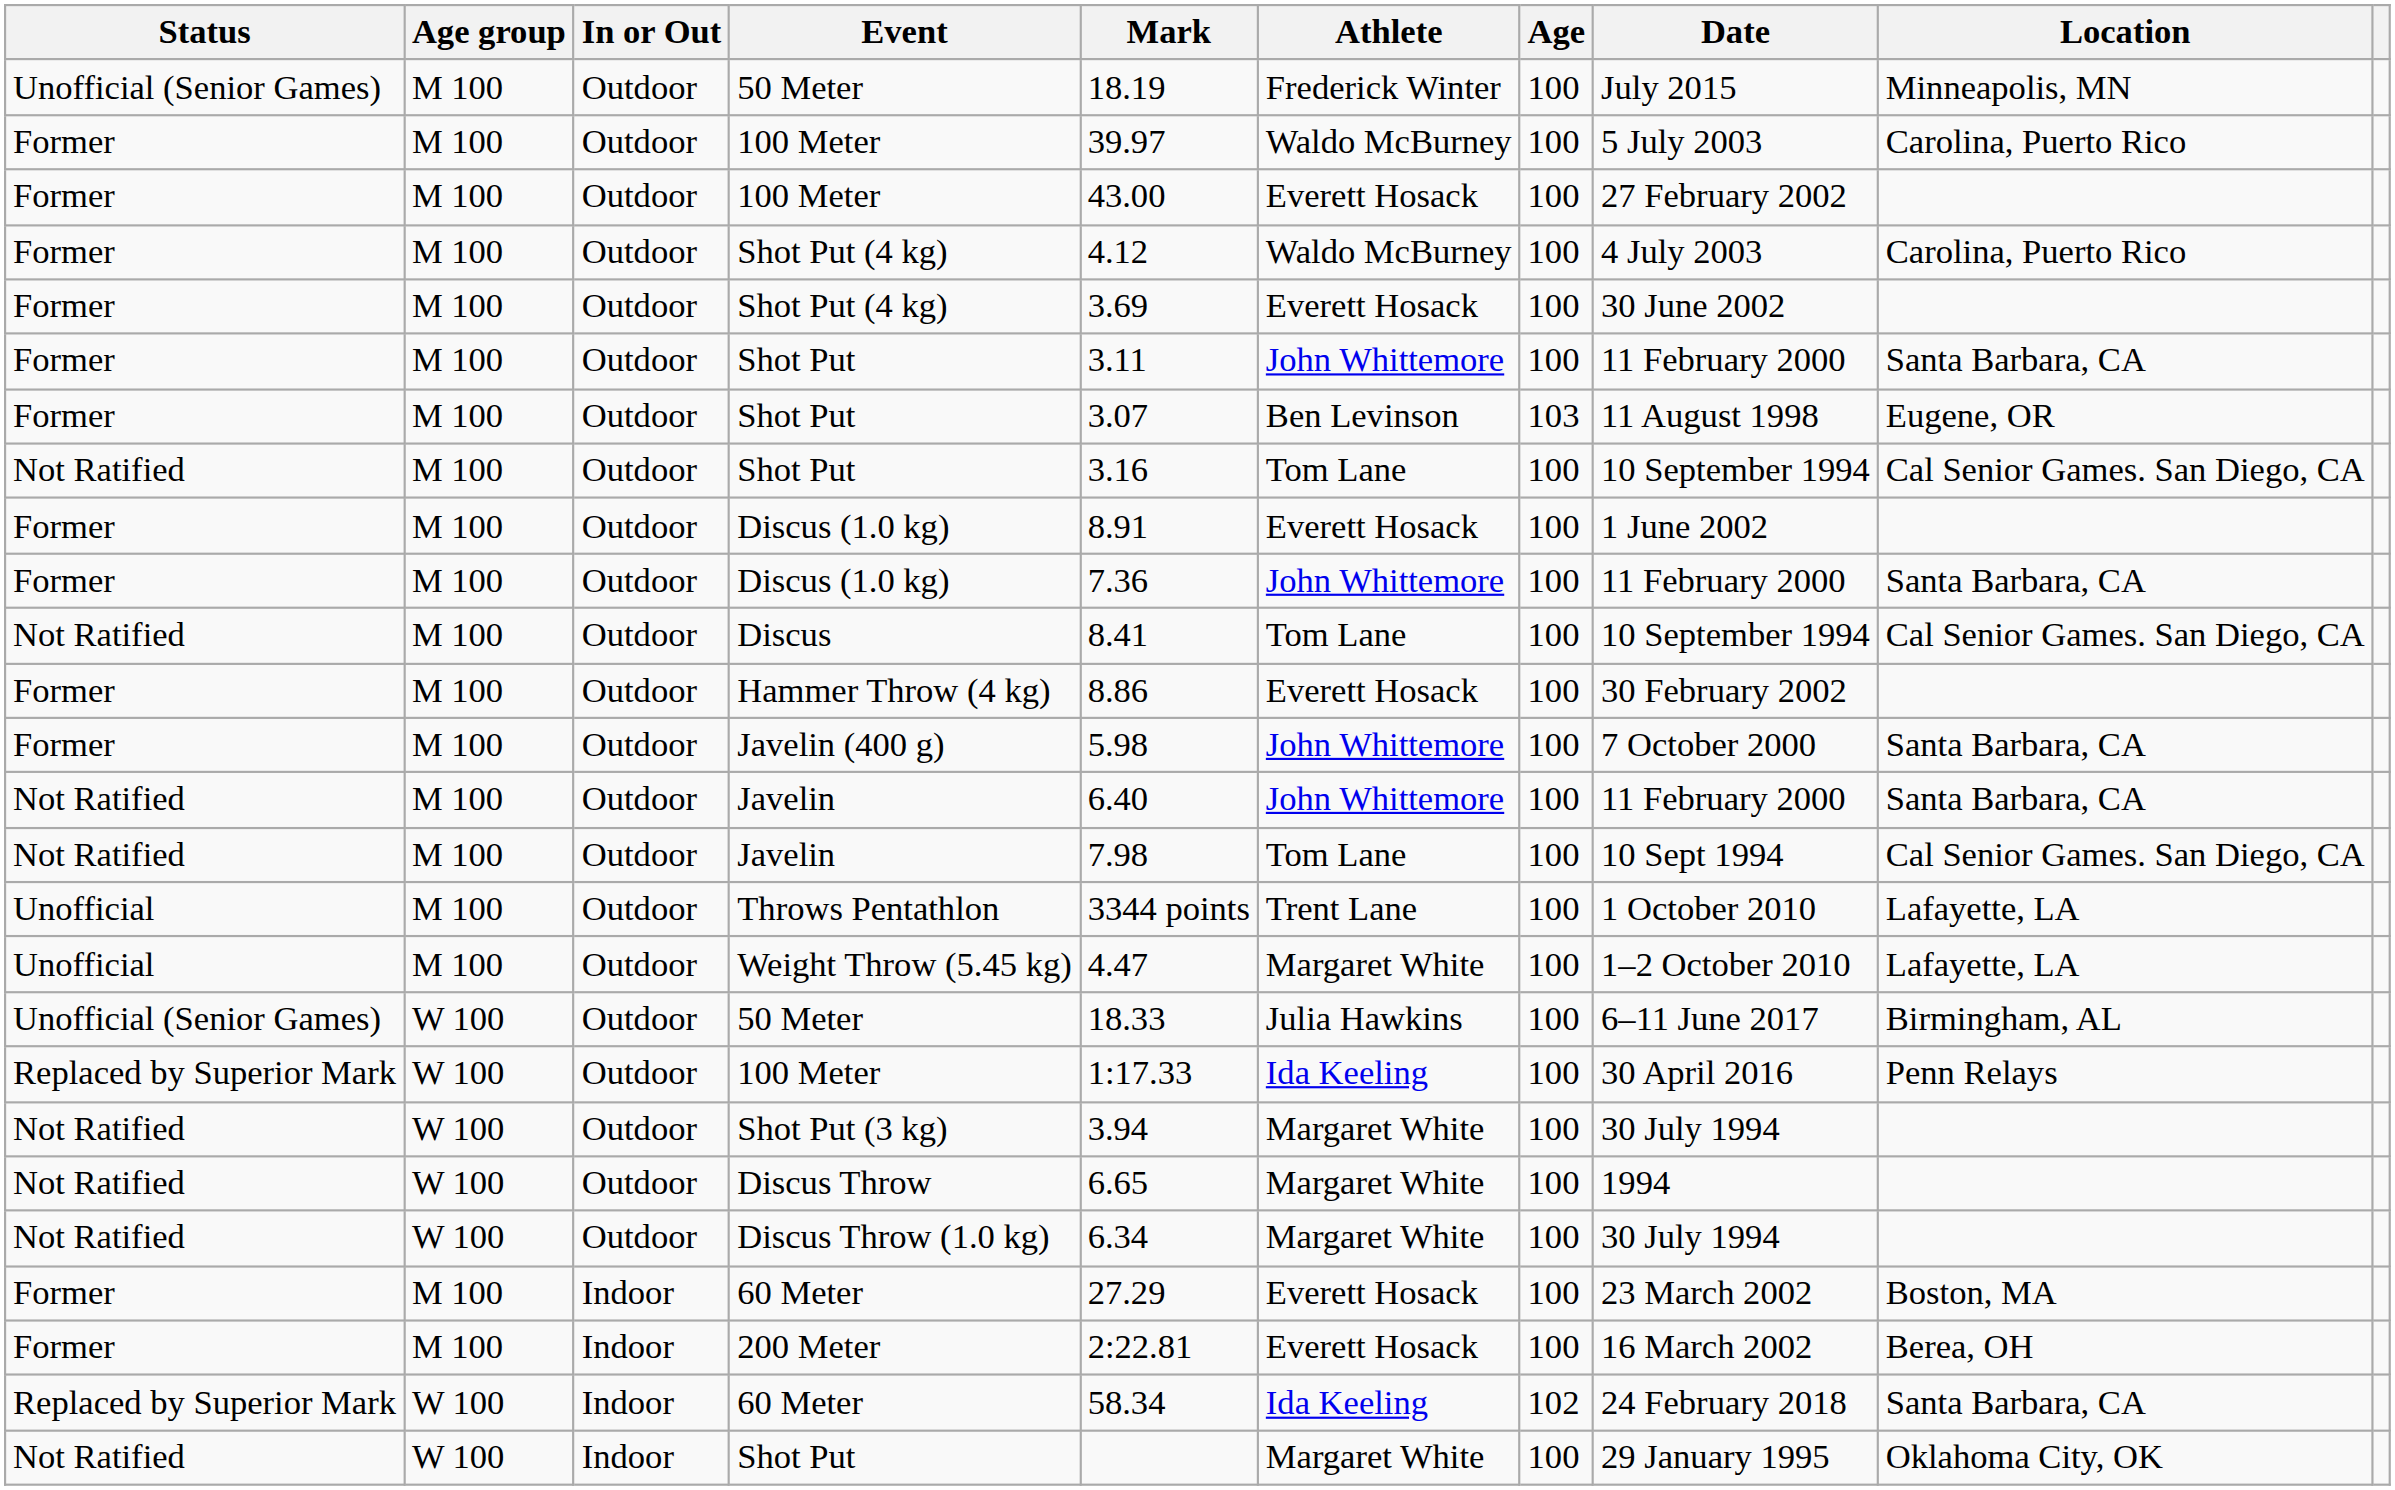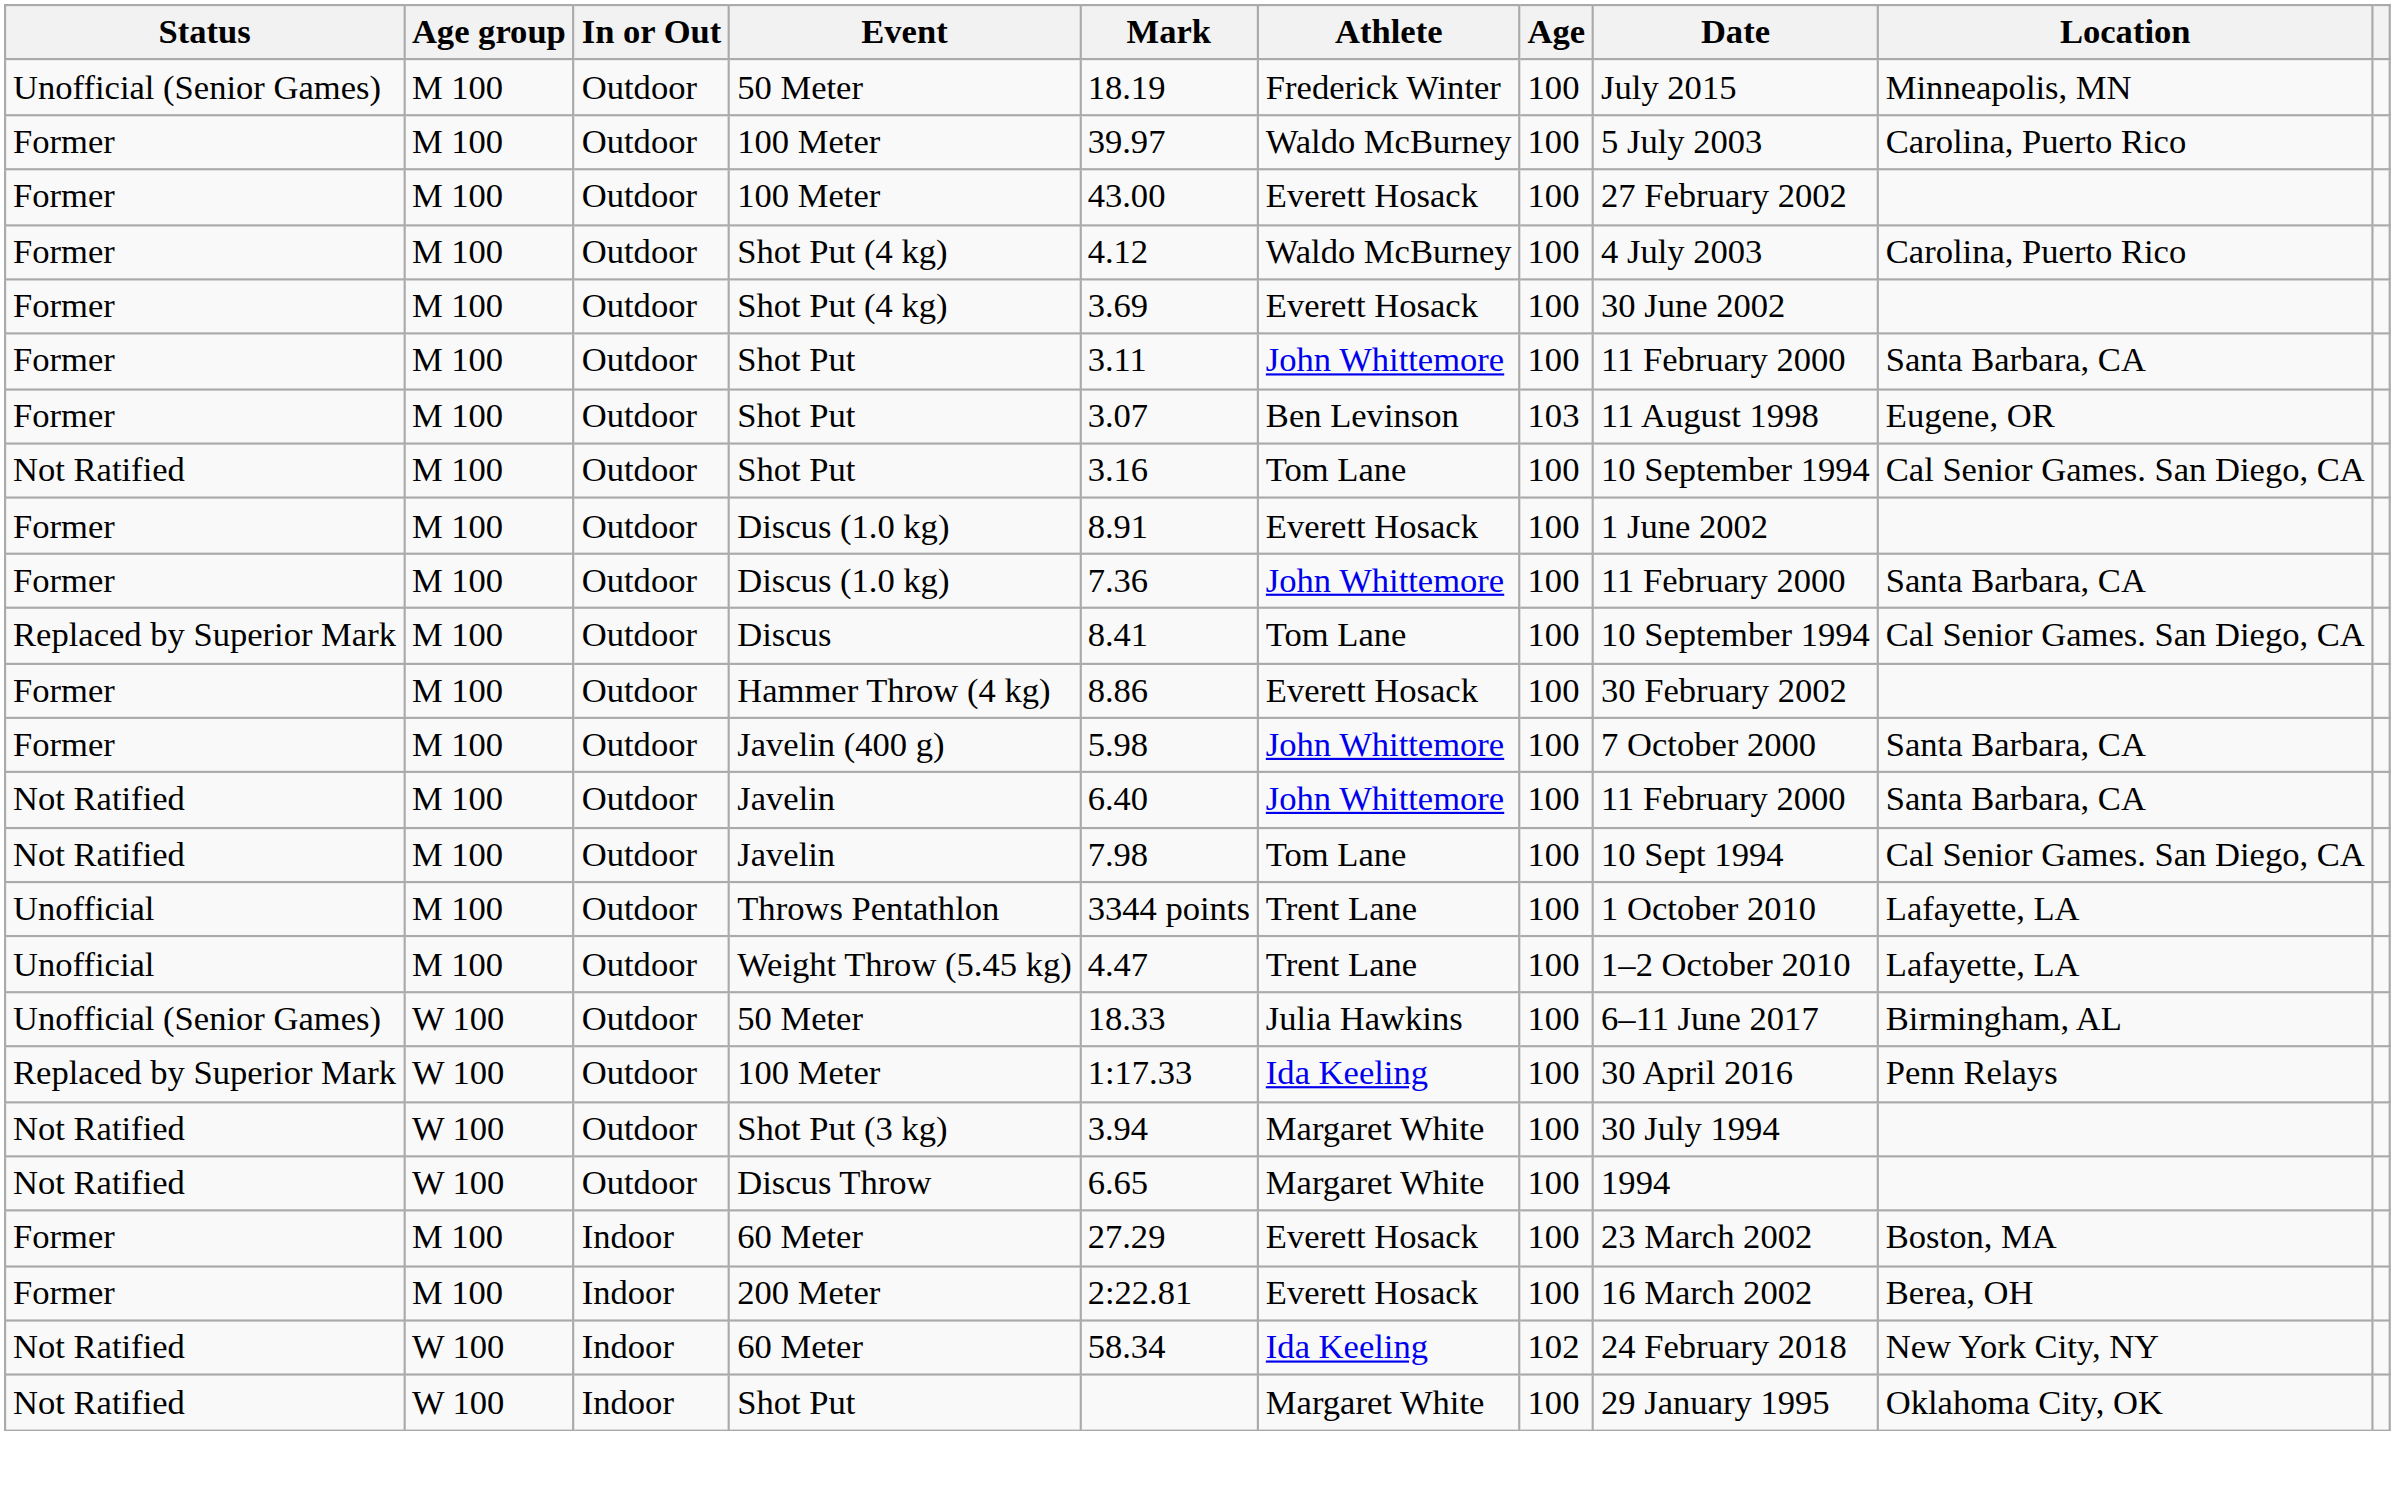Discus | Status: Not Ratified -> Replaced by Superior Mark
Weight Throw (5.45 kg) | Athlete: Margaret White -> Trent Lane
- row: Not Ratified | W 100 | Outdoor | Discus Throw (1.0 kg) | 6.34 | Margaret White | 100 | 30 July 1994
W 100 / 60 Meter | Status: Replaced by Superior Mark -> Not Ratified
W 100 / 60 Meter | Location: Santa Barbara, CA -> New York City, NY
